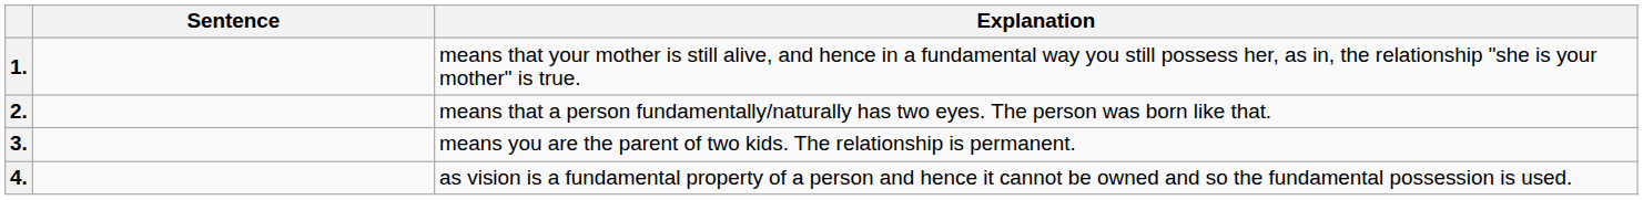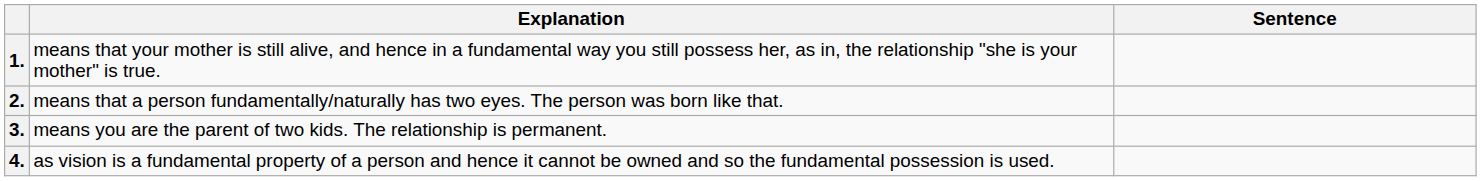columns swapped: Sentence <-> Explanation
